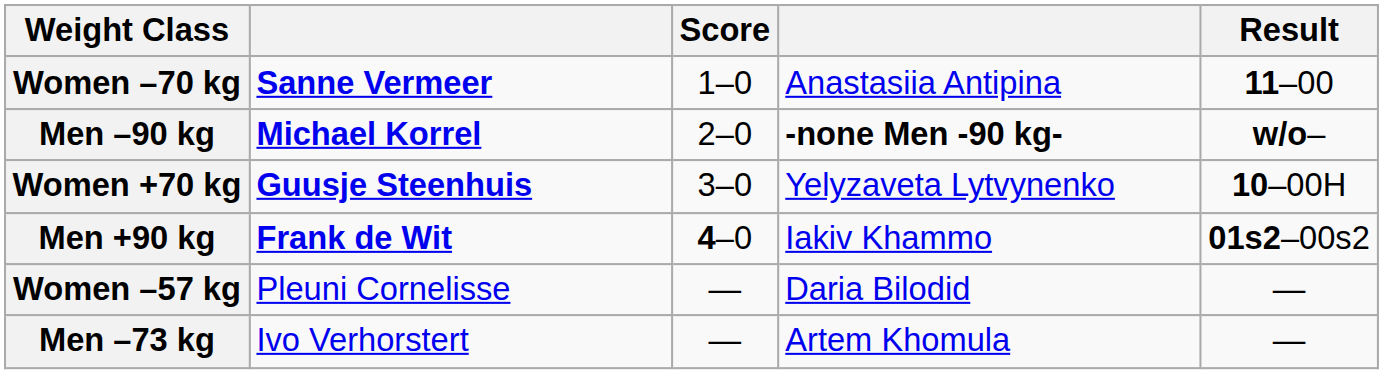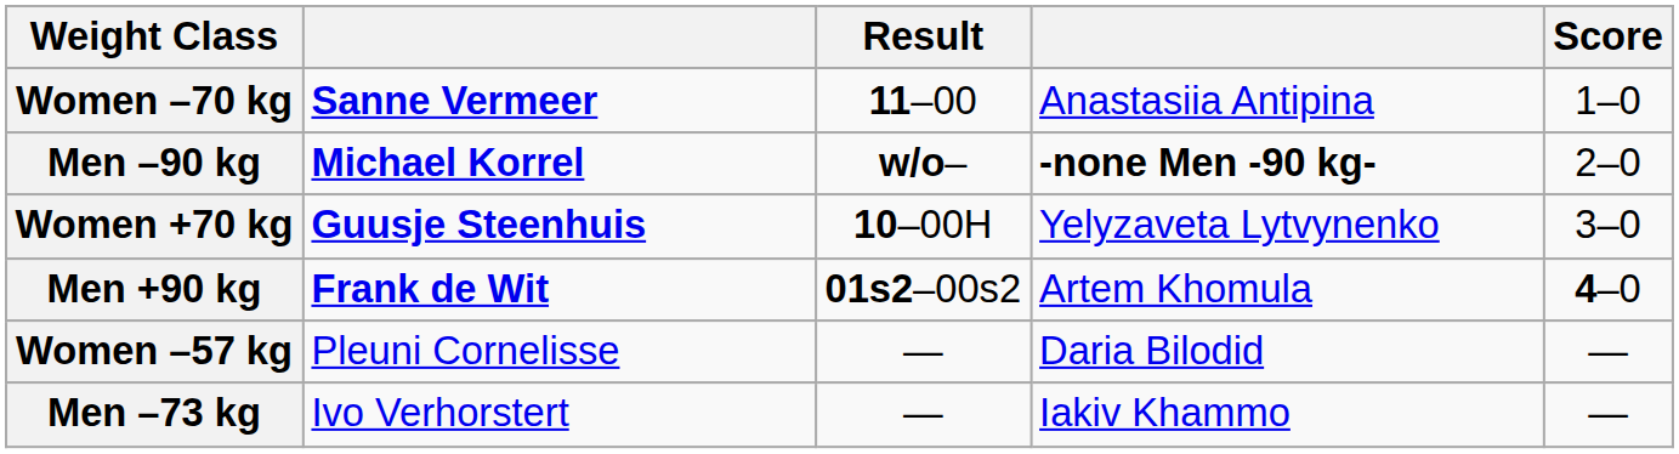columns swapped: Result <-> Score
Men +90 kg | column 4: Iakiv Khammo -> Artem Khomula
Men –73 kg | column 4: Artem Khomula -> Iakiv Khammo
